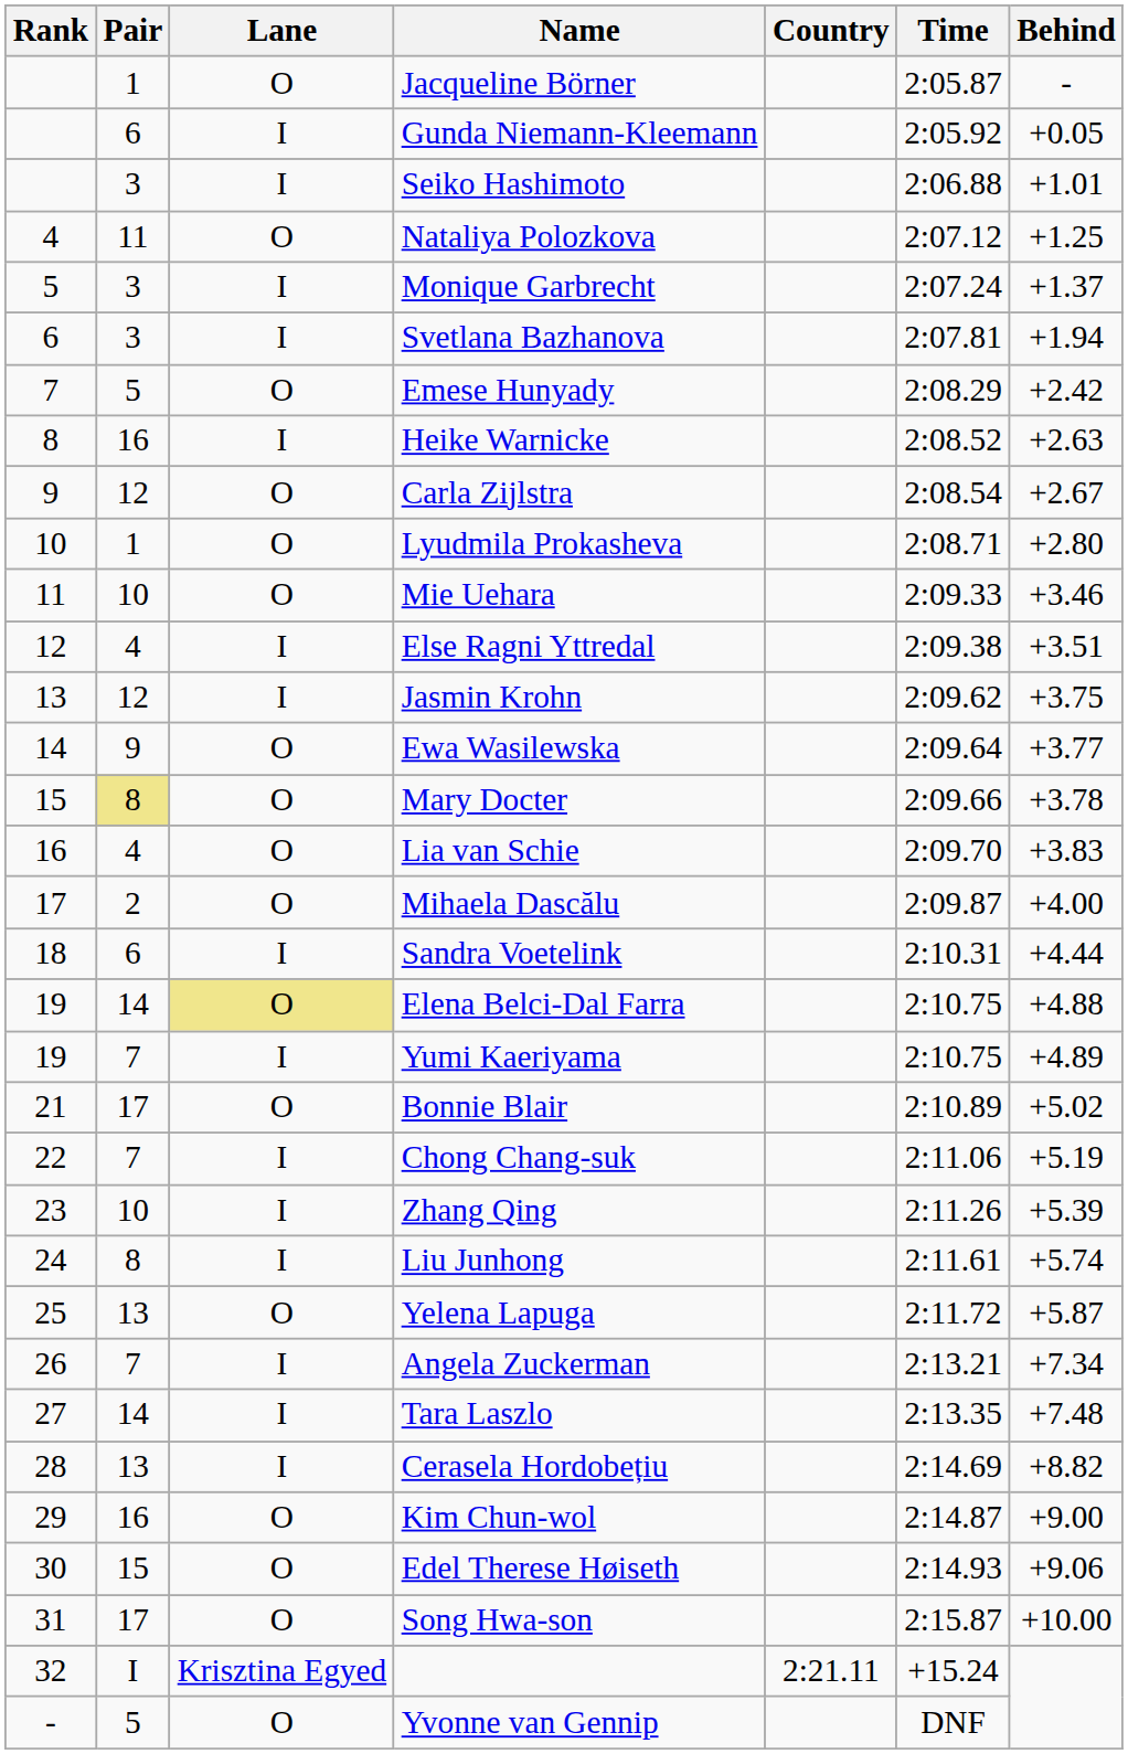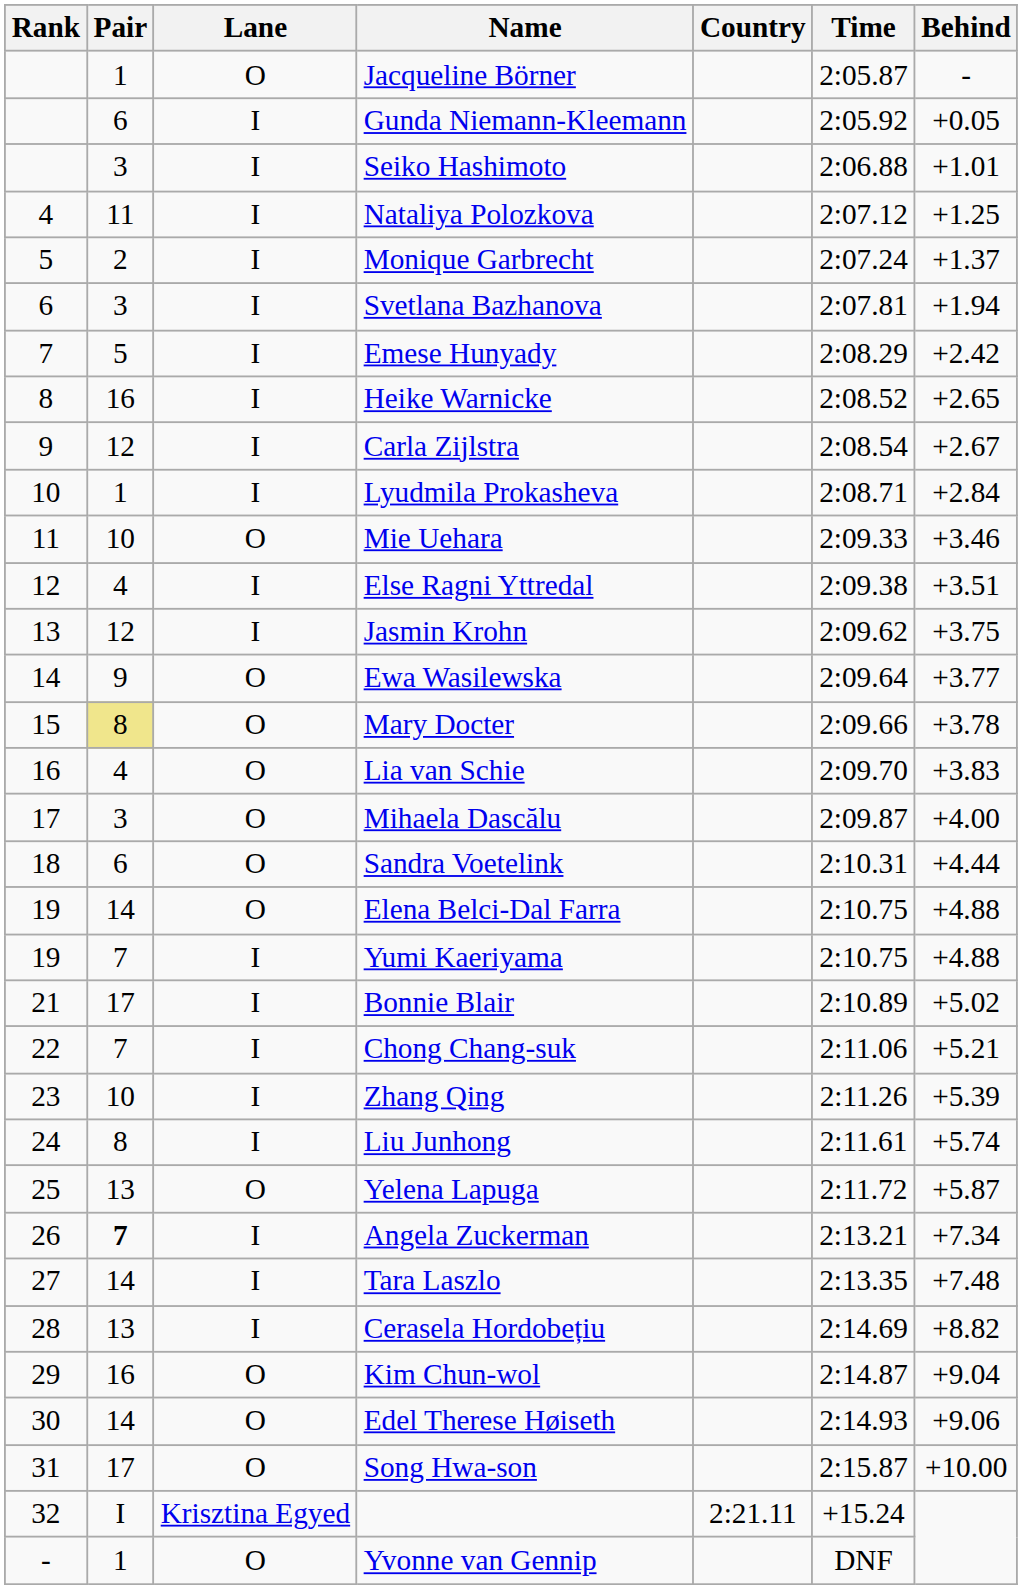Nataliya Polozkova | Lane: O -> I
Monique Garbrecht | Pair: 3 -> 2
Emese Hunyady | Lane: O -> I
Heike Warnicke | Behind: +2.63 -> +2.65
Carla Zijlstra | Lane: O -> I
Lyudmila Prokasheva | Lane: O -> I
Lyudmila Prokasheva | Behind: +2.80 -> +2.84
Mihaela Dascălu | Pair: 2 -> 3
Sandra Voetelink | Lane: I -> O
Elena Belci-Dal Farra | Lane: khaki background -> no background
Yumi Kaeriyama | Behind: +4.89 -> +4.88
Bonnie Blair | Lane: O -> I
Chong Chang-suk | Behind: +5.19 -> +5.21
Angela Zuckerman | Pair: normal -> bold
Kim Chun-wol | Behind: +9.00 -> +9.04
Edel Therese Høiseth | Pair: 15 -> 14
Yvonne van Gennip | Pair: 5 -> 1
